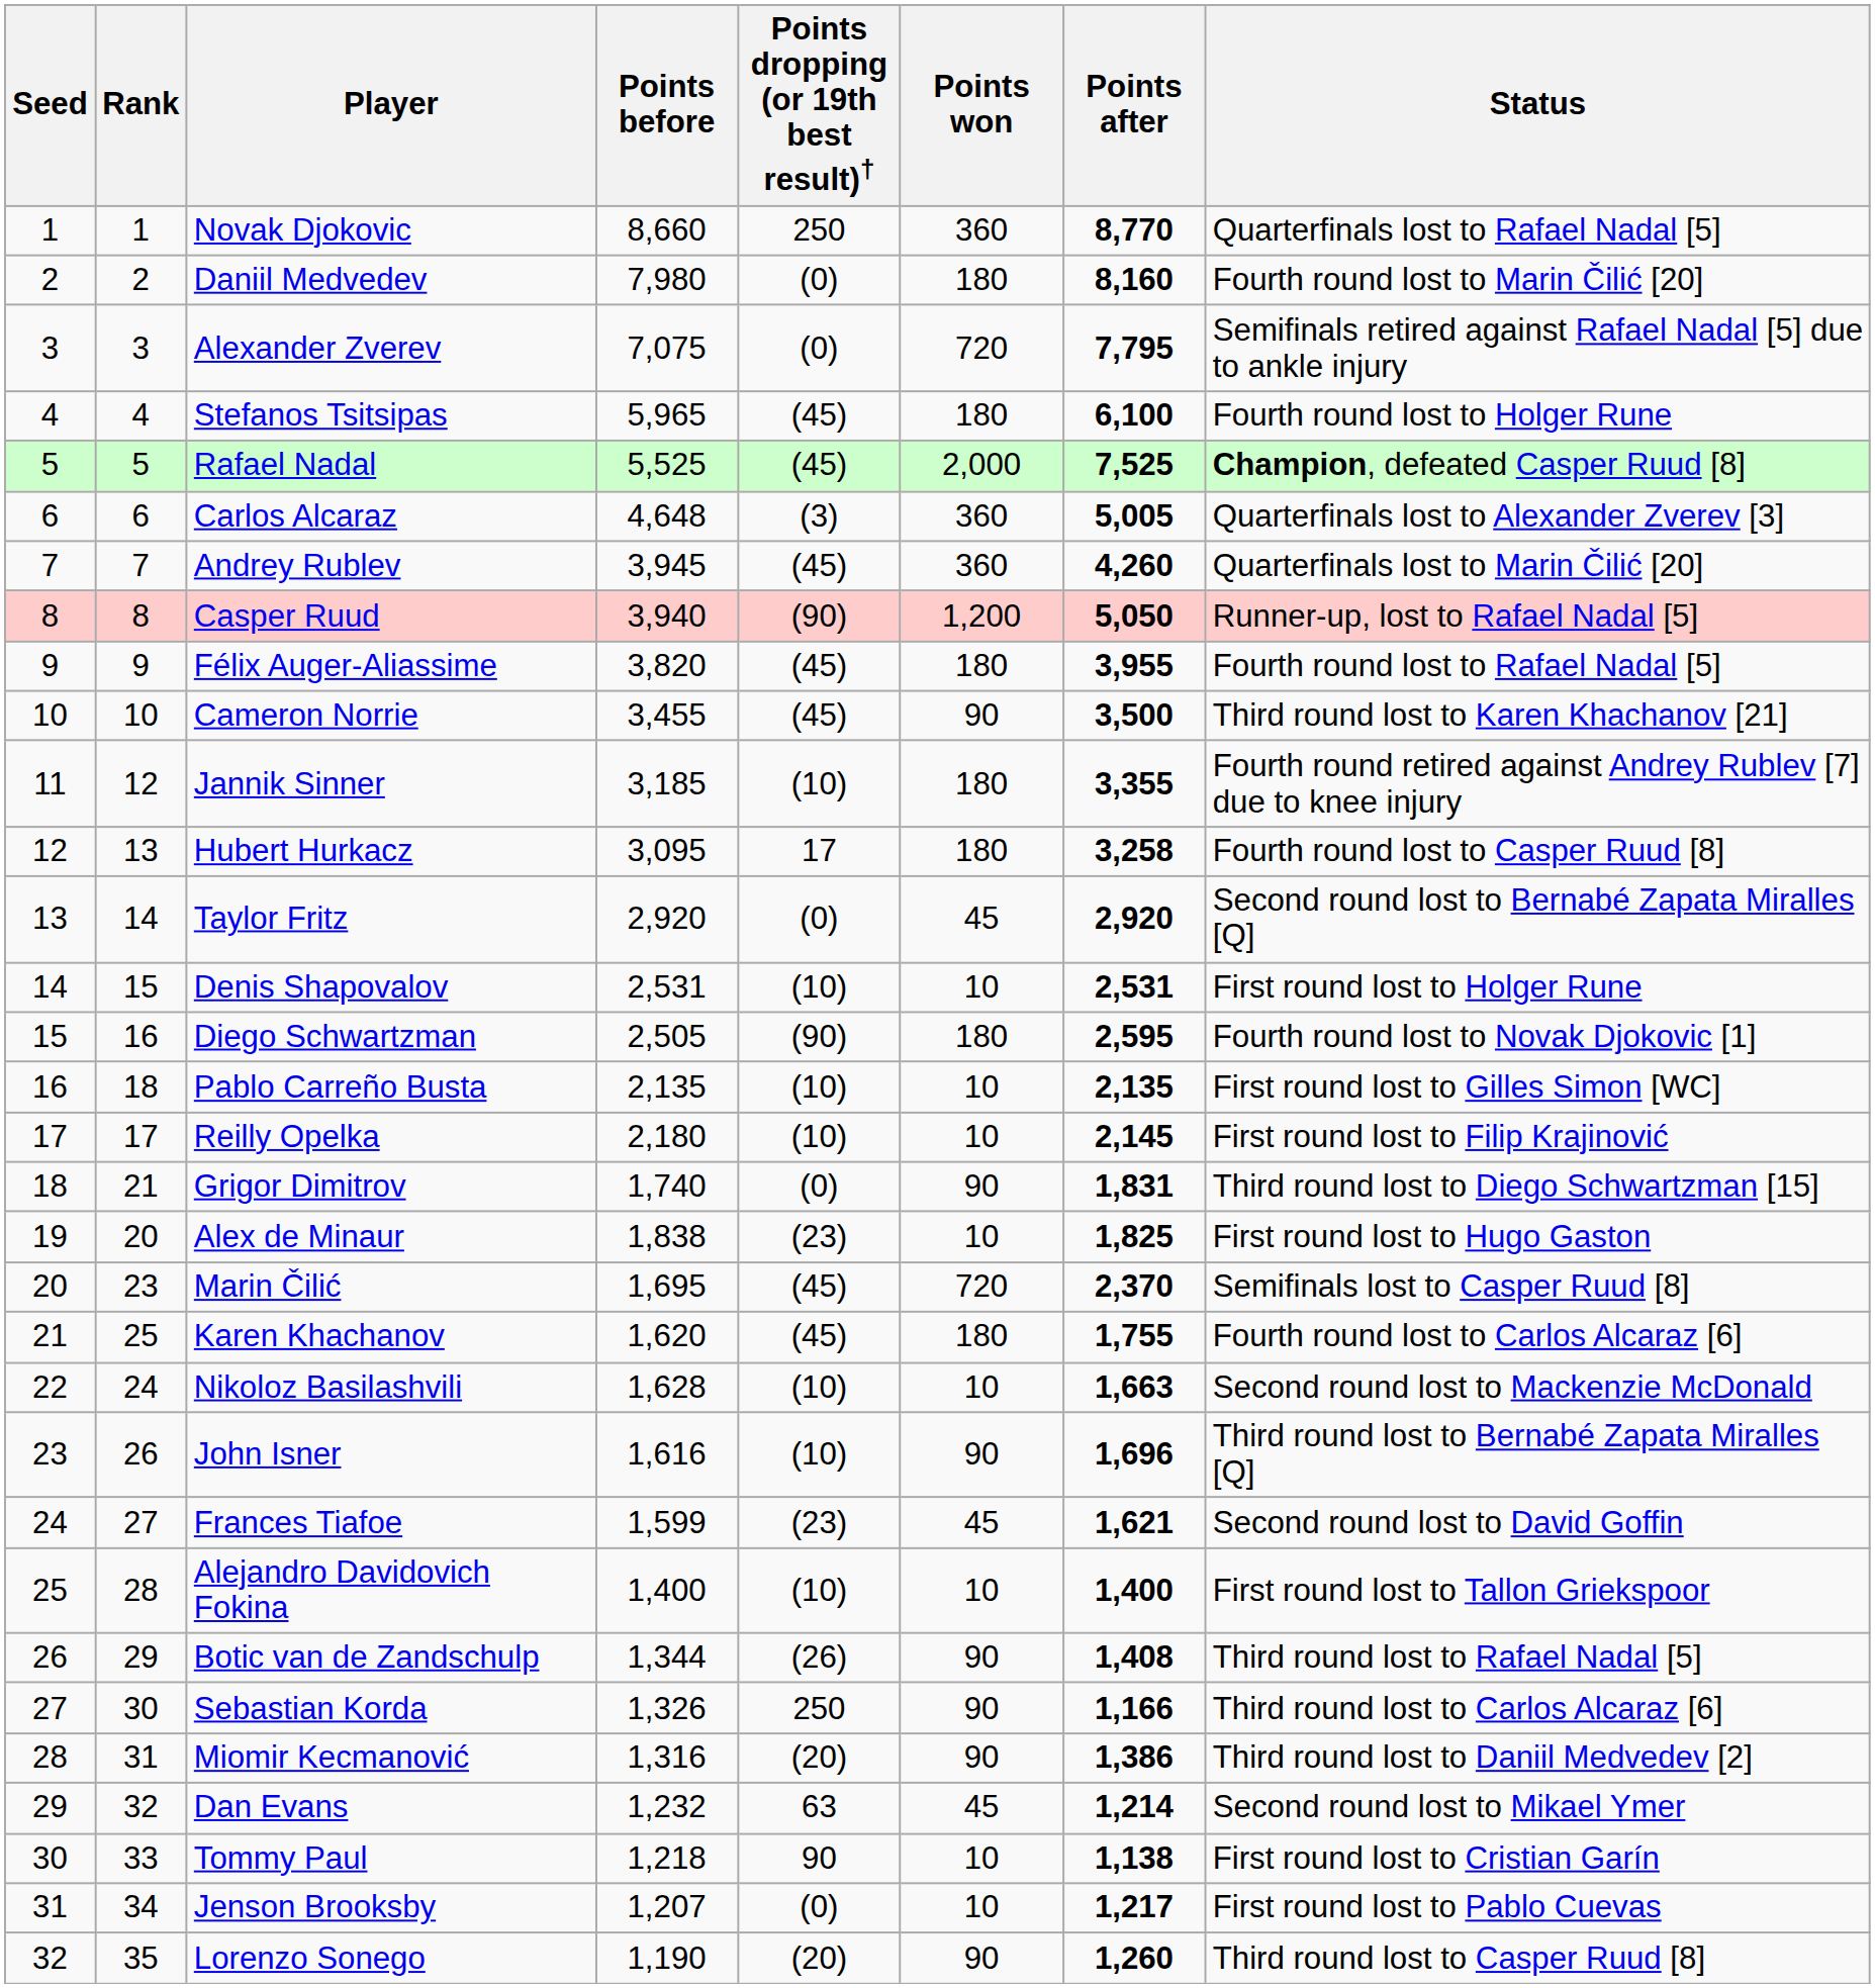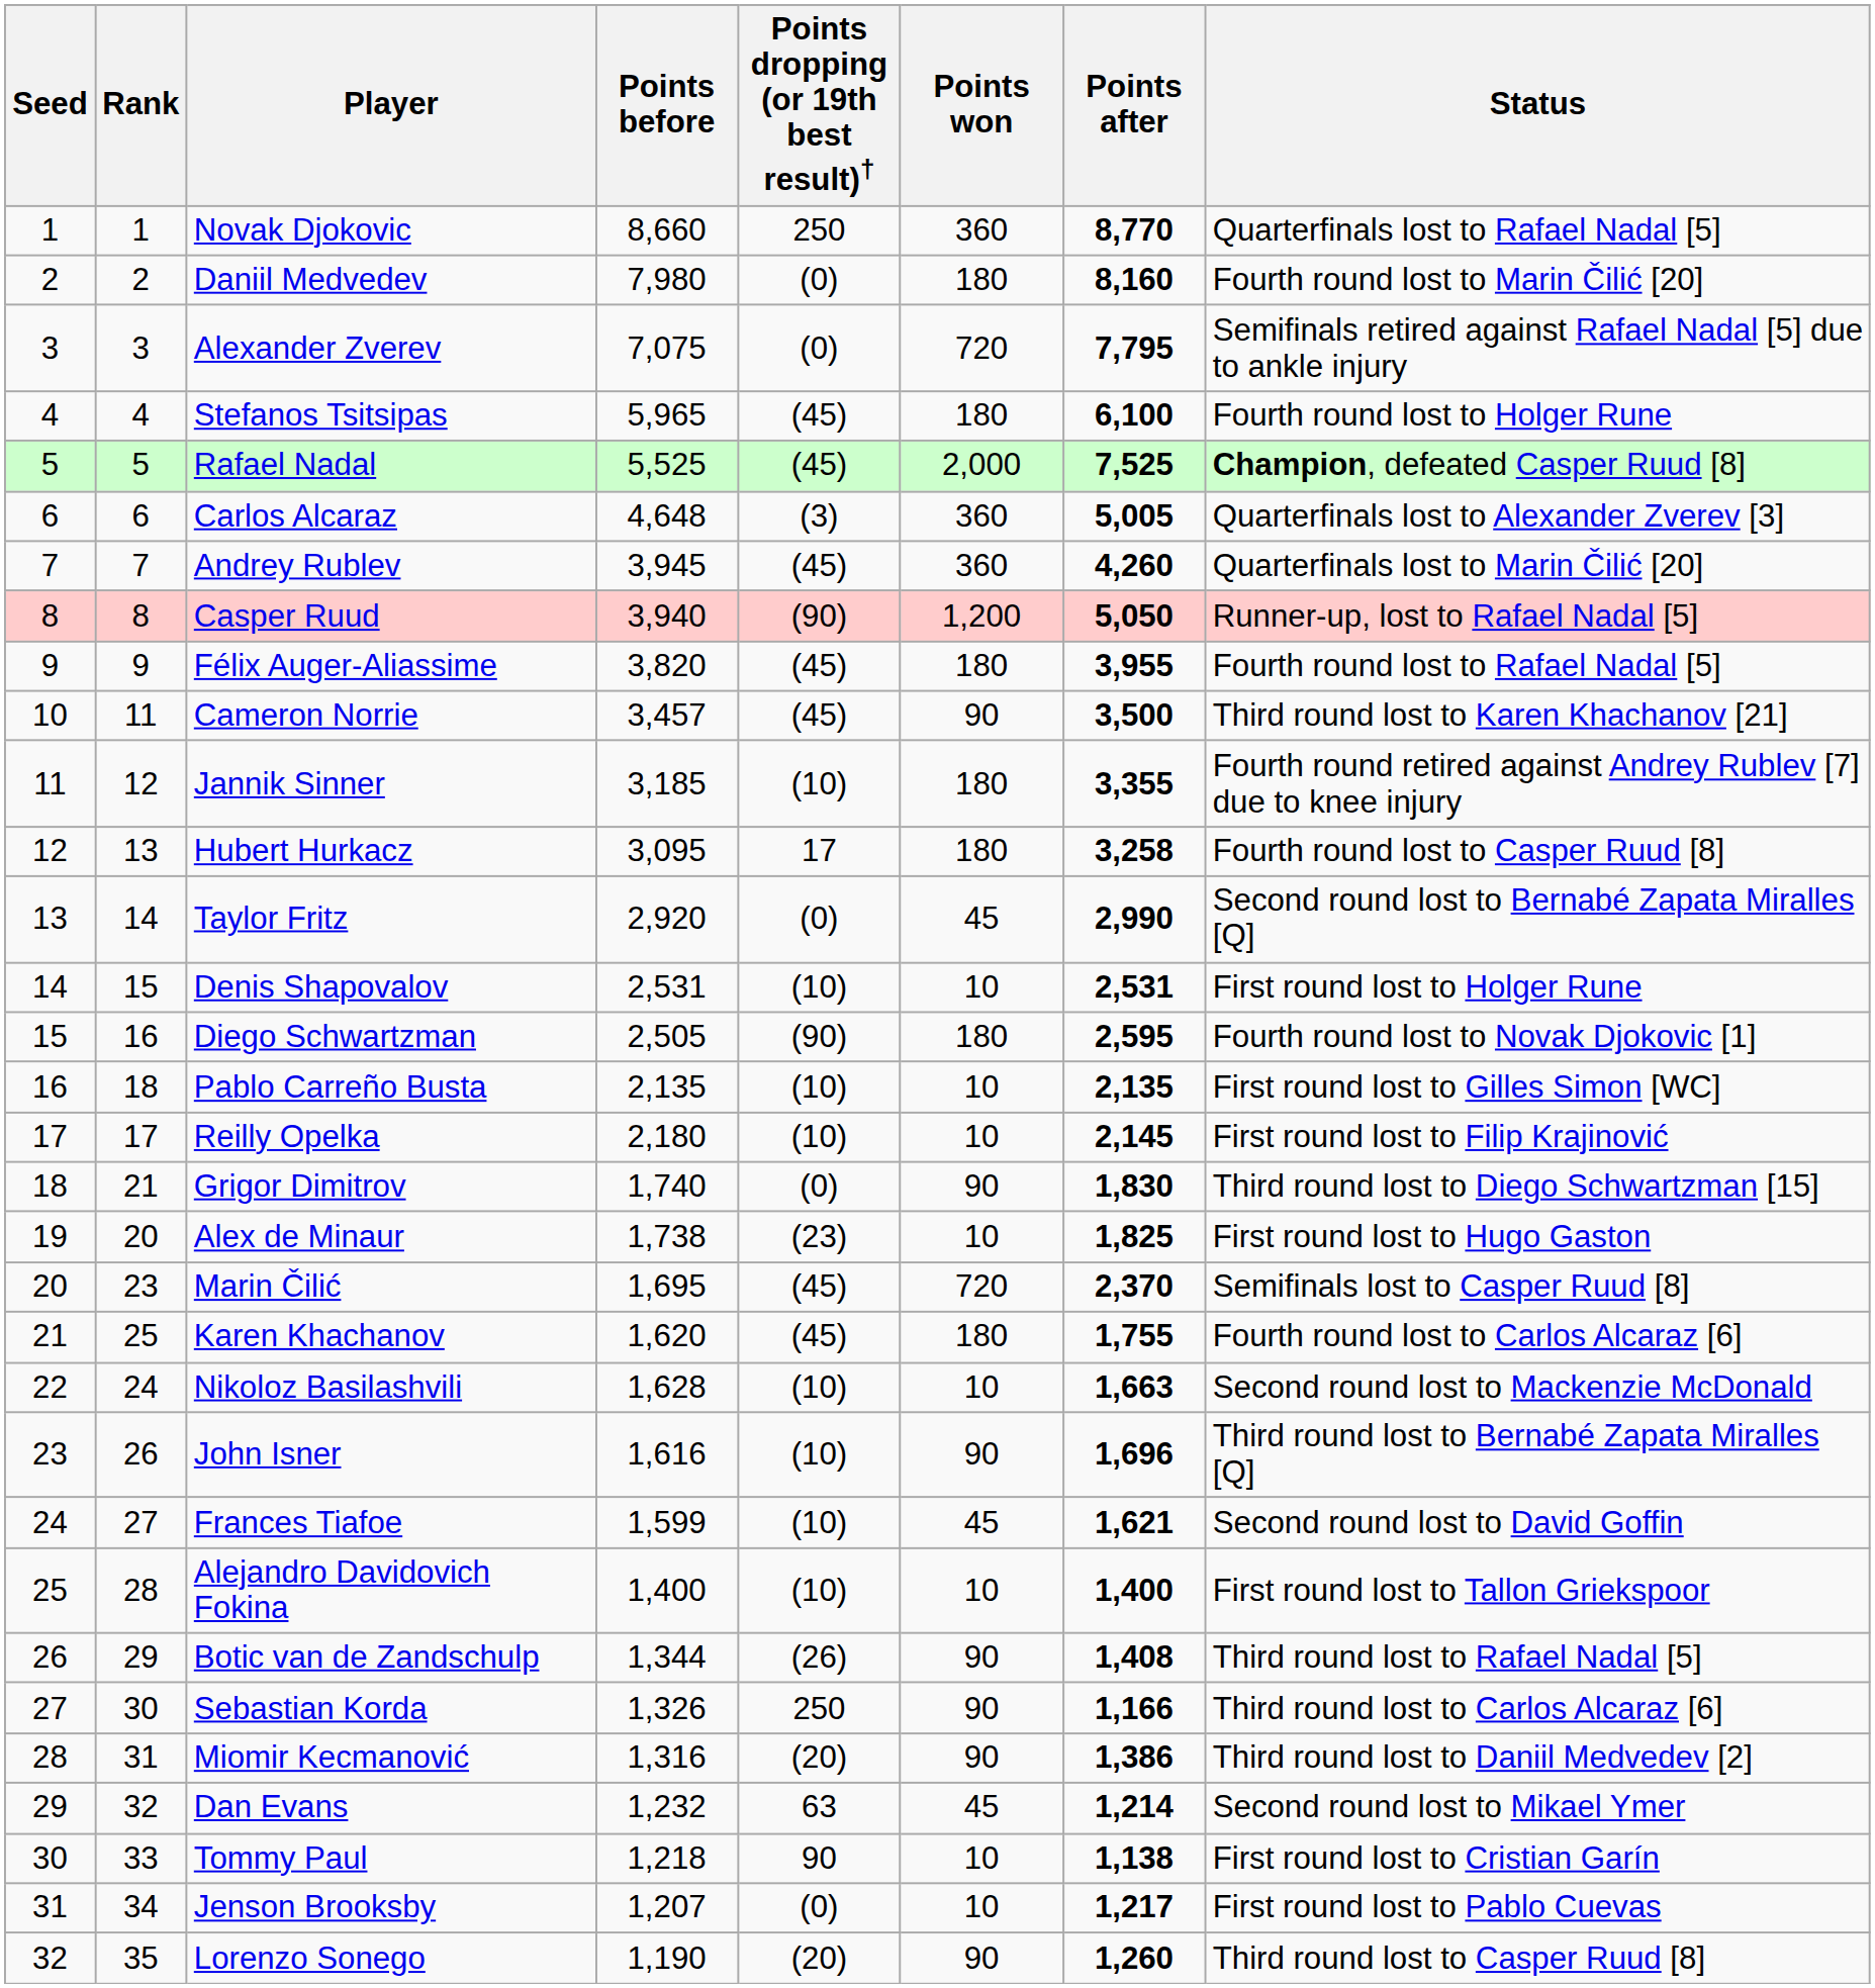Cameron Norrie | Rank: 10 -> 11
Cameron Norrie | Points before: 3,455 -> 3,457
Taylor Fritz | Points after: 2,920 -> 2,990
Grigor Dimitrov | Points after: 1,831 -> 1,830
Alex de Minaur | Points before: 1,838 -> 1,738
Frances Tiafoe | Points dropping (or 19th best result)†: (23) -> (10)
